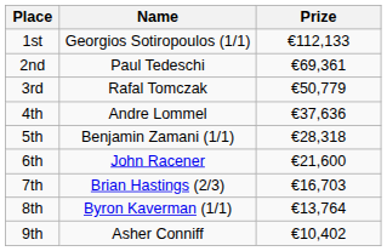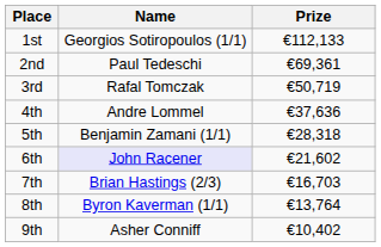3rd | Prize: €50,779 -> €50,719
6th | Name: no background -> lavender background
6th | Prize: €21,600 -> €21,602
